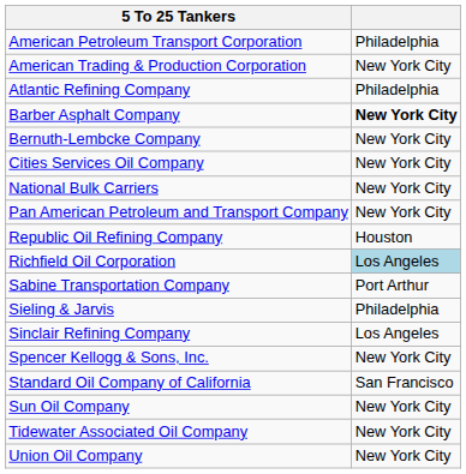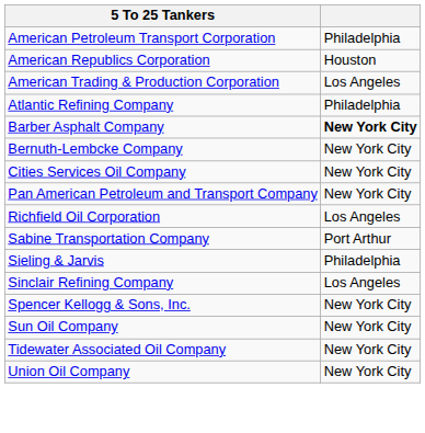+ row: American Republics Corporation | Houston
American Trading & Production Corporation | column 2: New York City -> Los Angeles
- row: National Bulk Carriers | New York City
- row: Republic Oil Refining Company | Houston
Richfield Oil Corporation | column 2: lightblue background -> no background
- row: Standard Oil Company of California | San Francisco
